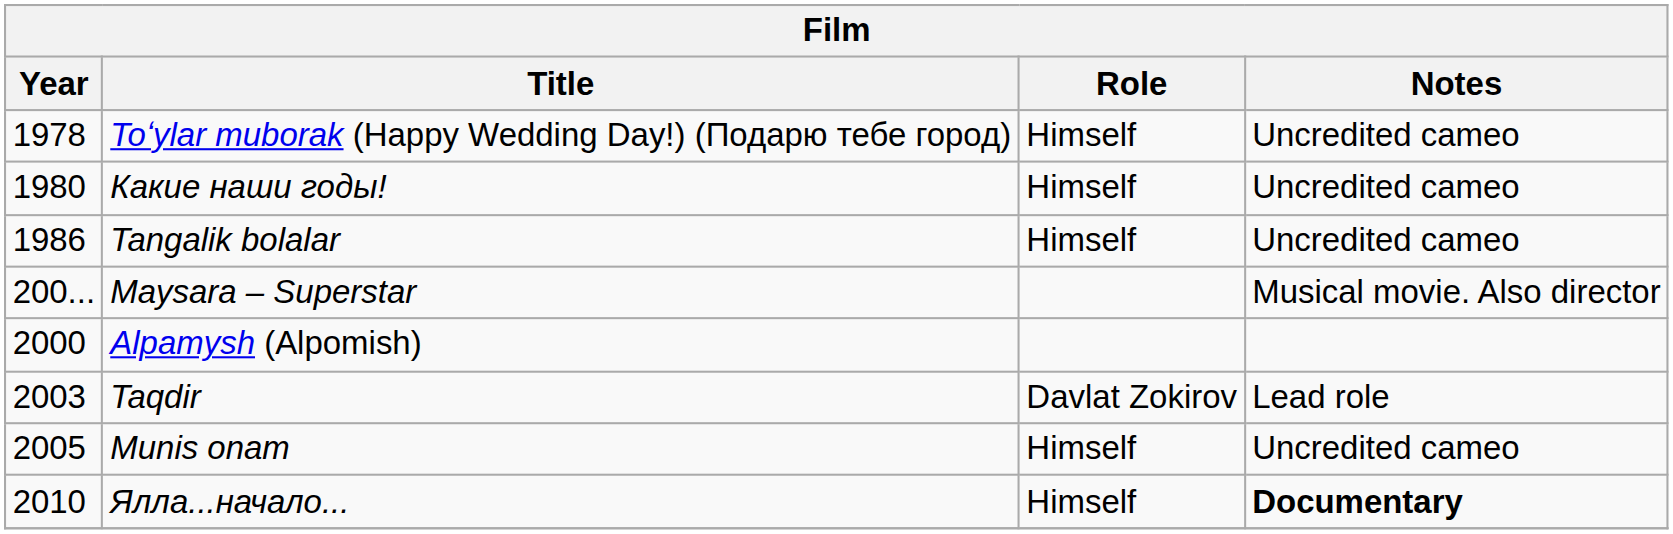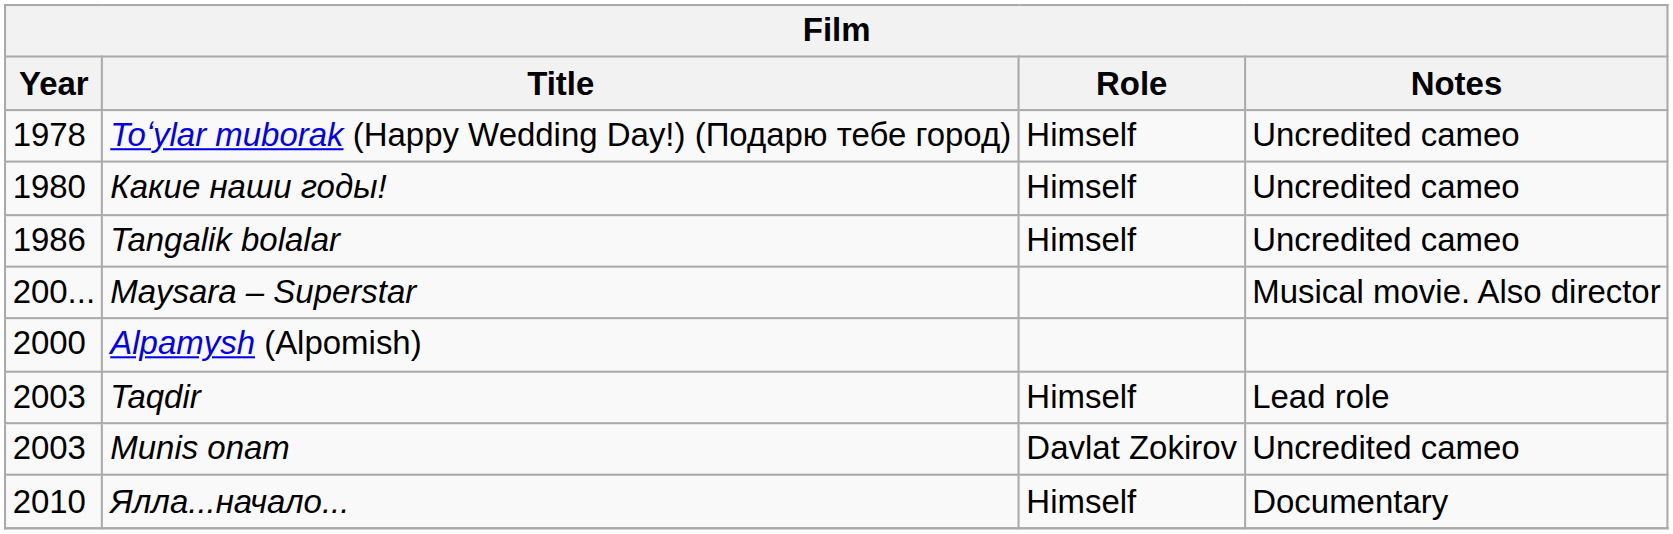Taqdir | Role: Davlat Zokirov -> Himself
Munis onam | Year: 2005 -> 2003
Munis onam | Role: Himself -> Davlat Zokirov
Ялла...начало... | Notes: bold -> normal
